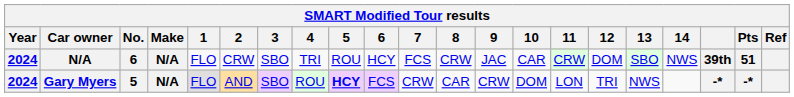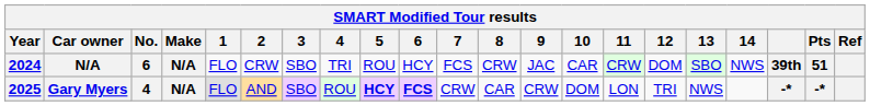Gary Myers | Year: 2024 -> 2025
Gary Myers | No.: 5 -> 4
Gary Myers | 6: normal -> bold
